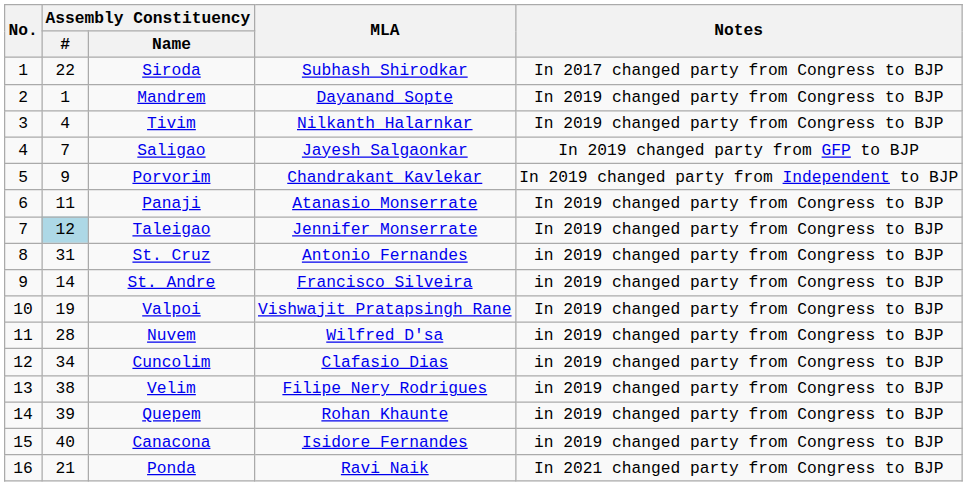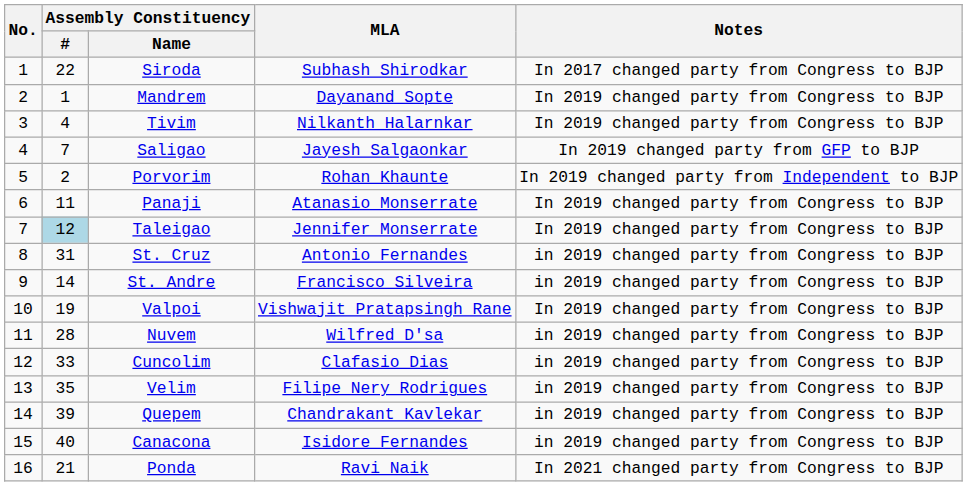Porvorim | Assembly Constituency / #: 9 -> 2
Porvorim | MLA: Chandrakant Kavlekar -> Rohan Khaunte
Cuncolim | Assembly Constituency / #: 34 -> 33
Velim | Assembly Constituency / #: 38 -> 35
Quepem | MLA: Rohan Khaunte -> Chandrakant Kavlekar
